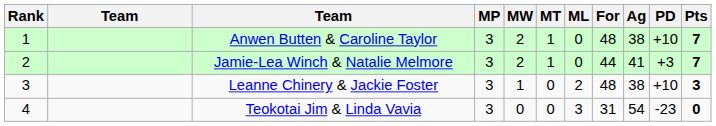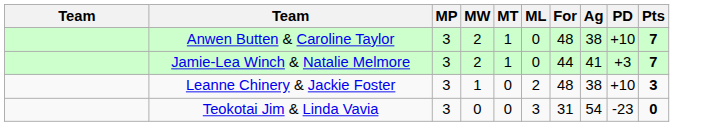- column: Rank | 1 | 2 | 3 | 4
